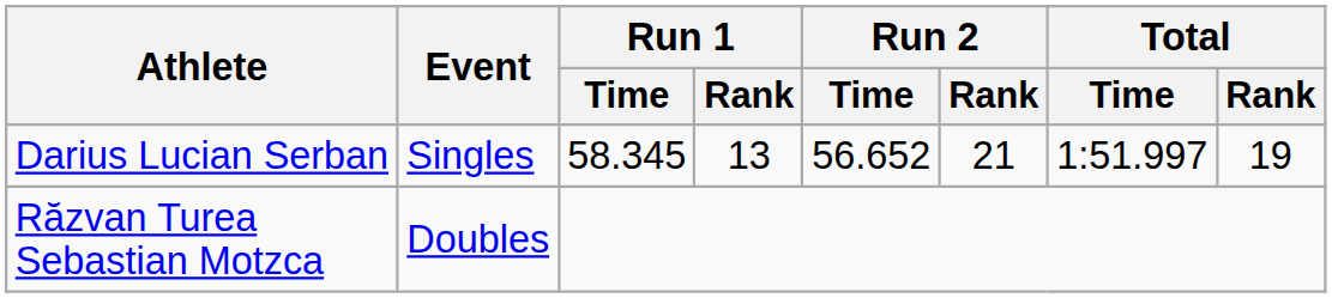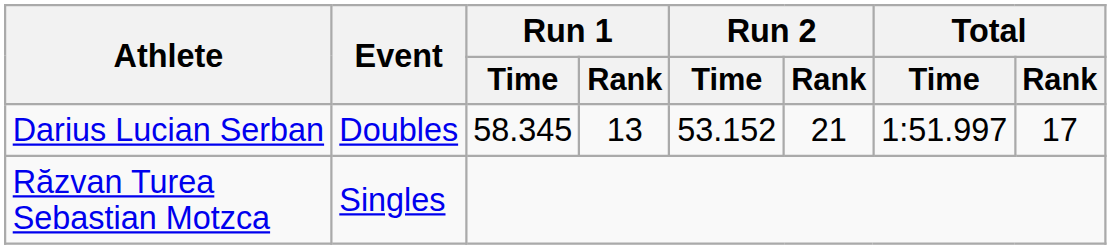Darius Lucian Serban | Event: Singles -> Doubles
Darius Lucian Serban | Run 2 / Time: 56.652 -> 53.152
Darius Lucian Serban | Total / Rank: 19 -> 17
Răzvan Turea Sebastian Motzca | Event: Doubles -> Singles
